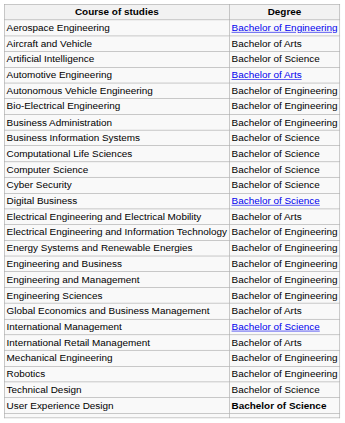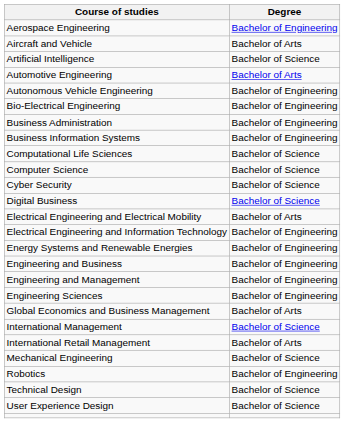Business Information Systems | Degree: Bachelor of Science -> Bachelor of Engineering
Mechanical Engineering | Degree: Bachelor of Engineering -> Bachelor of Science
User Experience Design | Degree: bold -> normal
